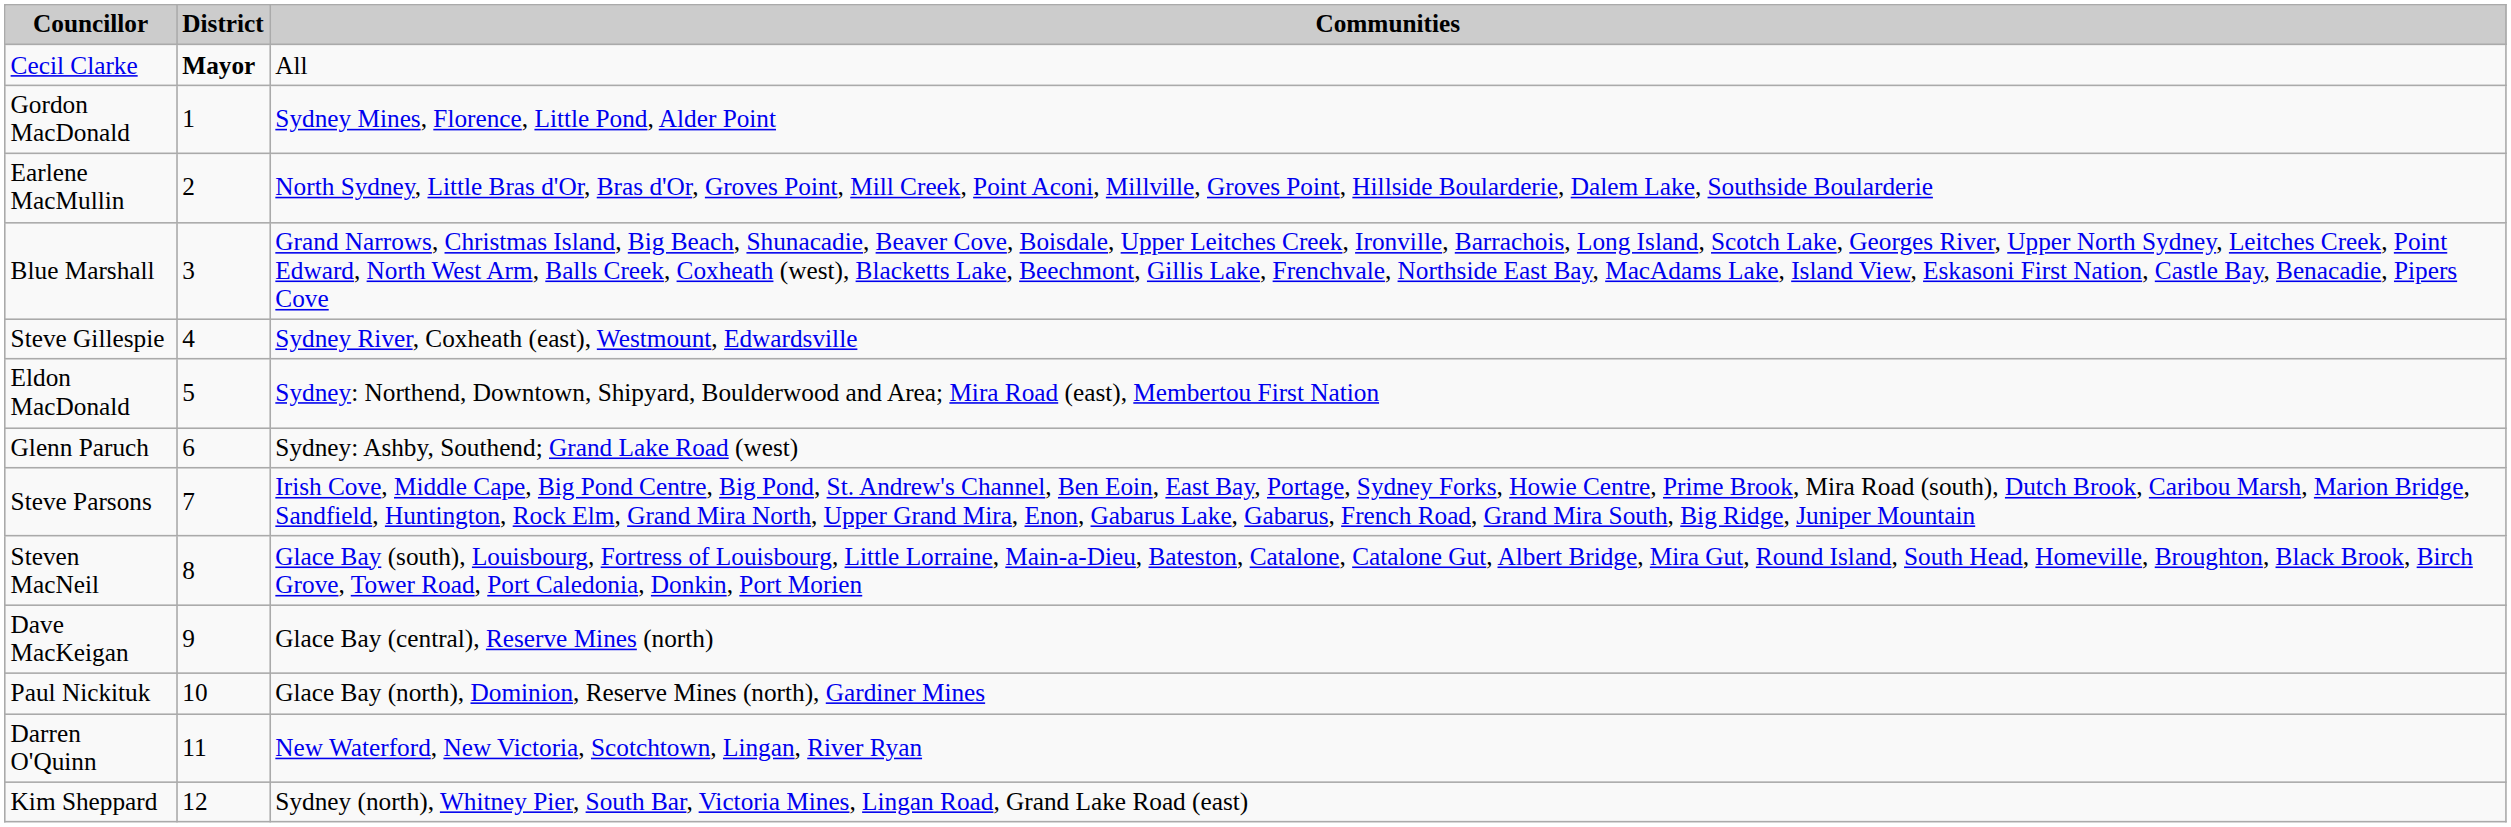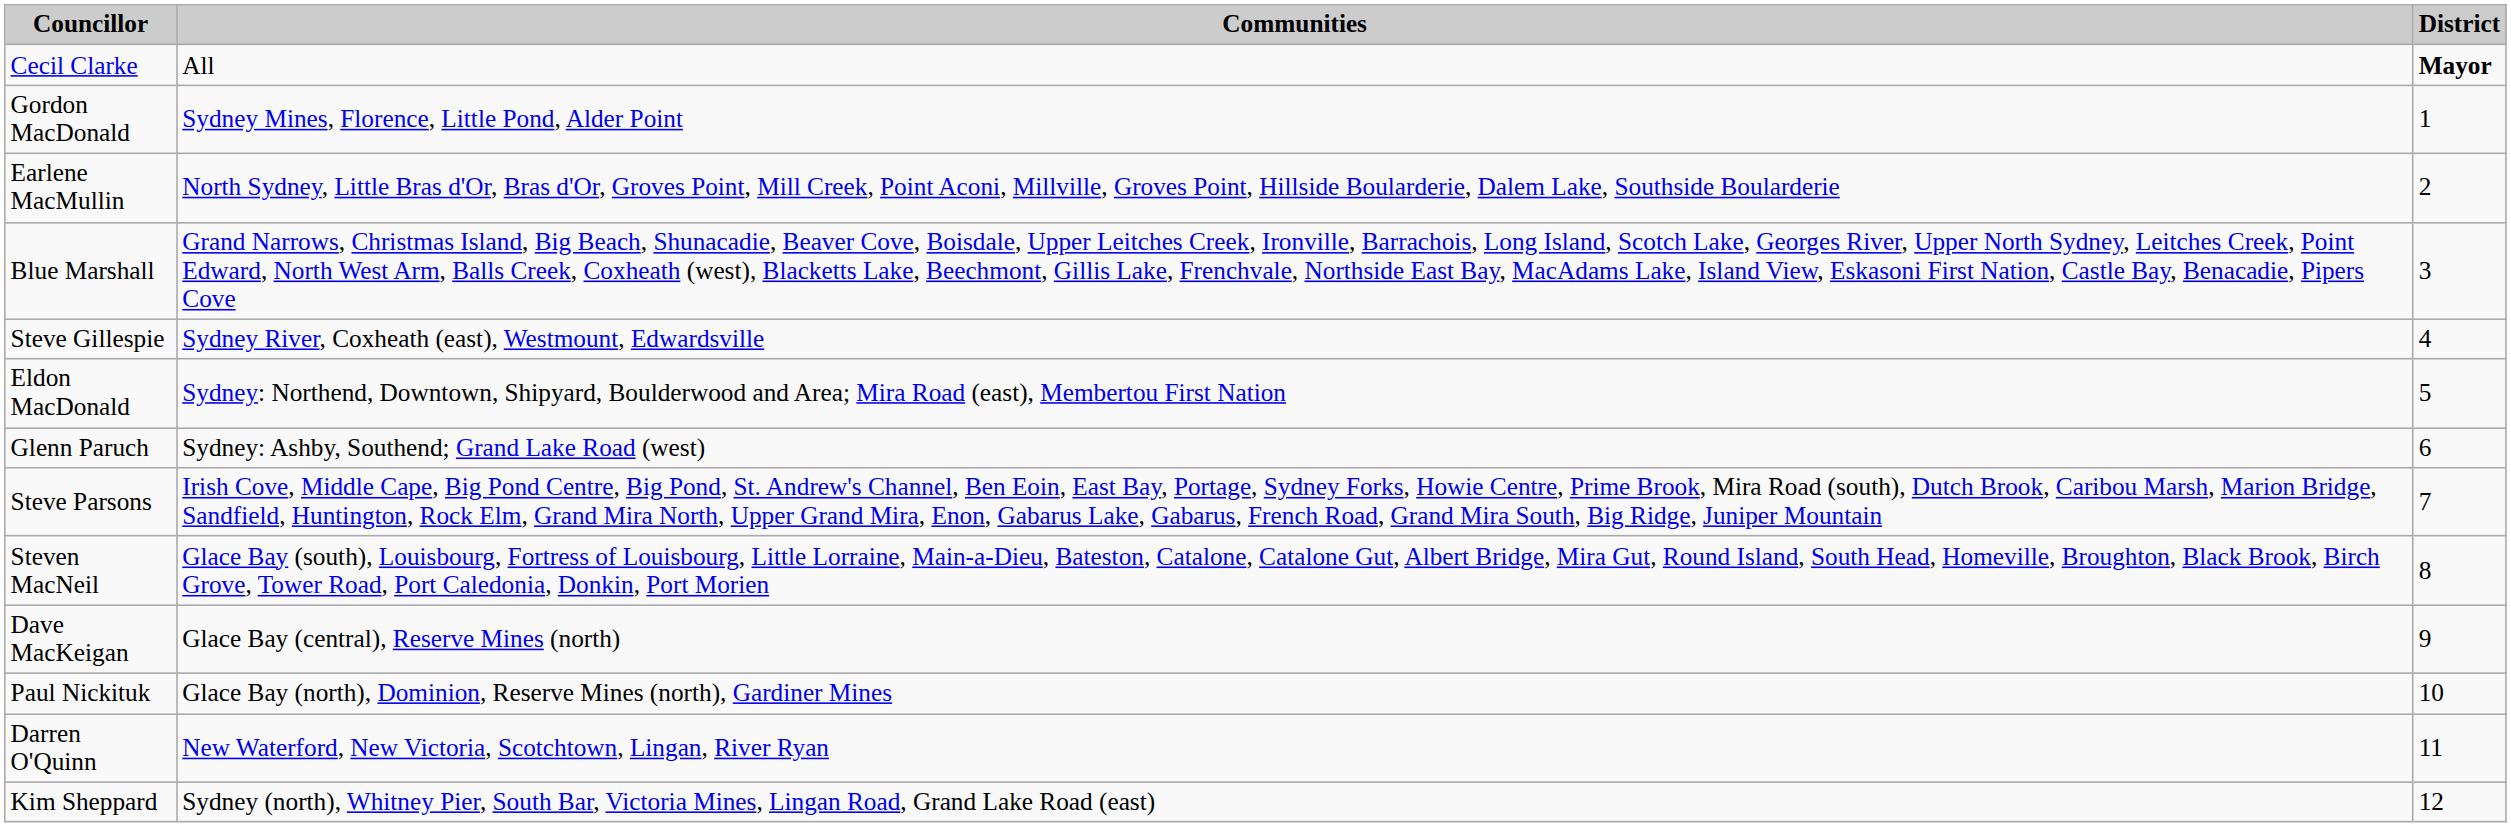columns swapped: District <-> Communities
